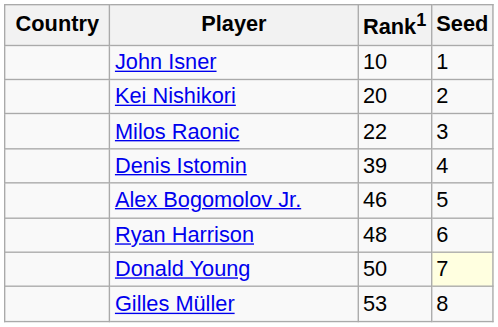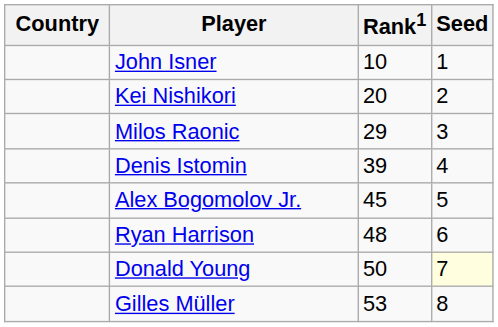Milos Raonic | Rank1: 22 -> 29
Alex Bogomolov Jr. | Rank1: 46 -> 45
